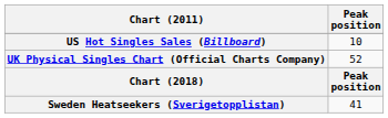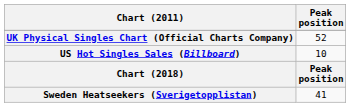rows swapped: UK Physical Singles Chart (Official Charts Company) <-> US Hot Singles Sales (Billboard)
